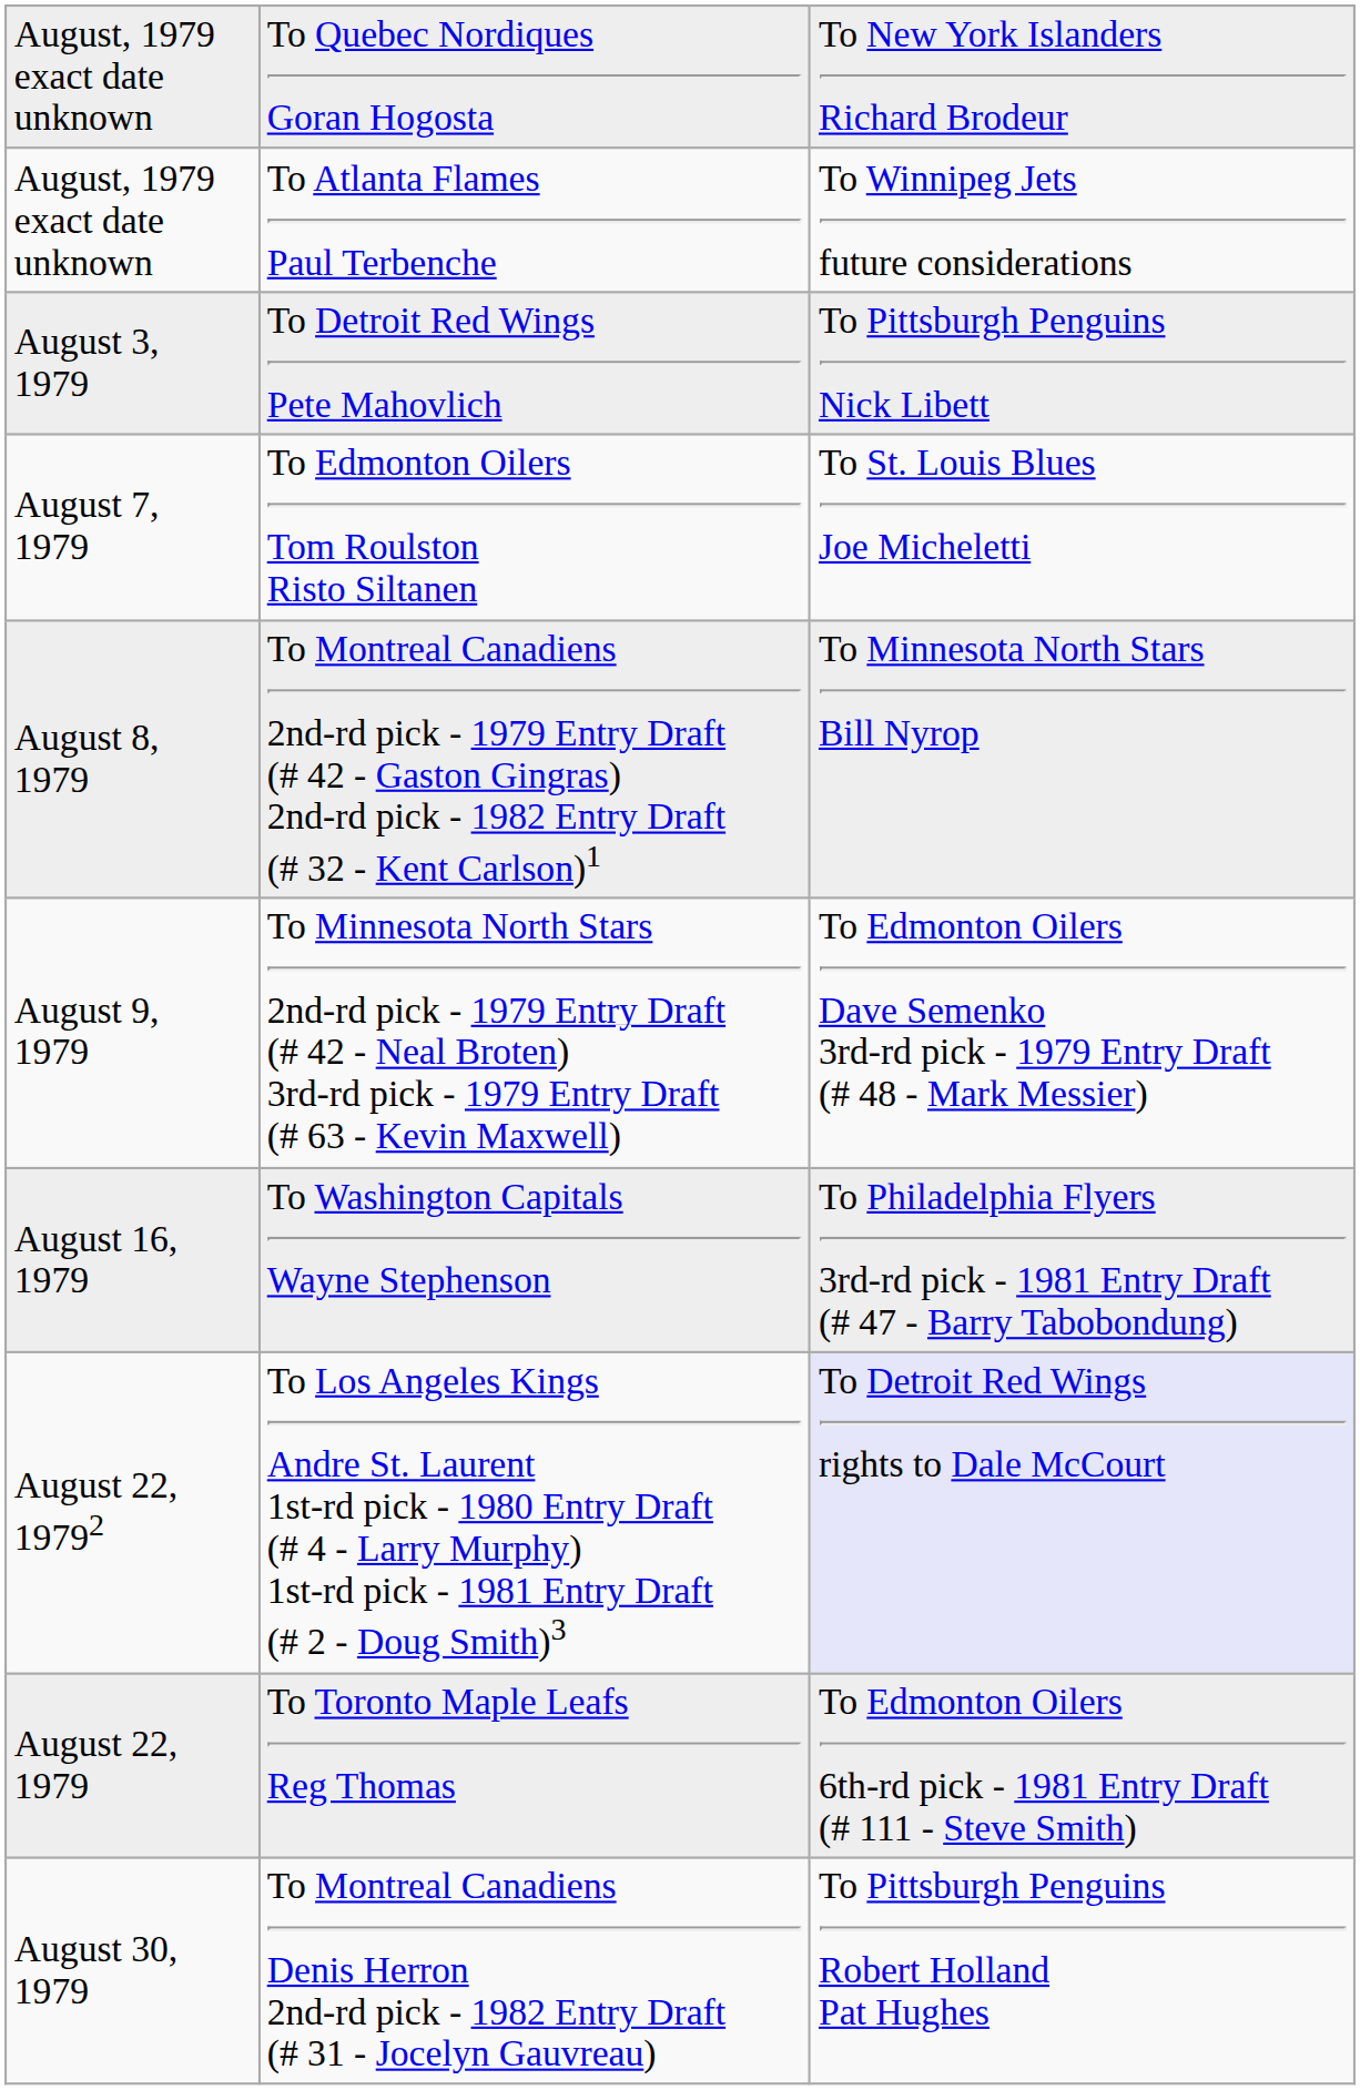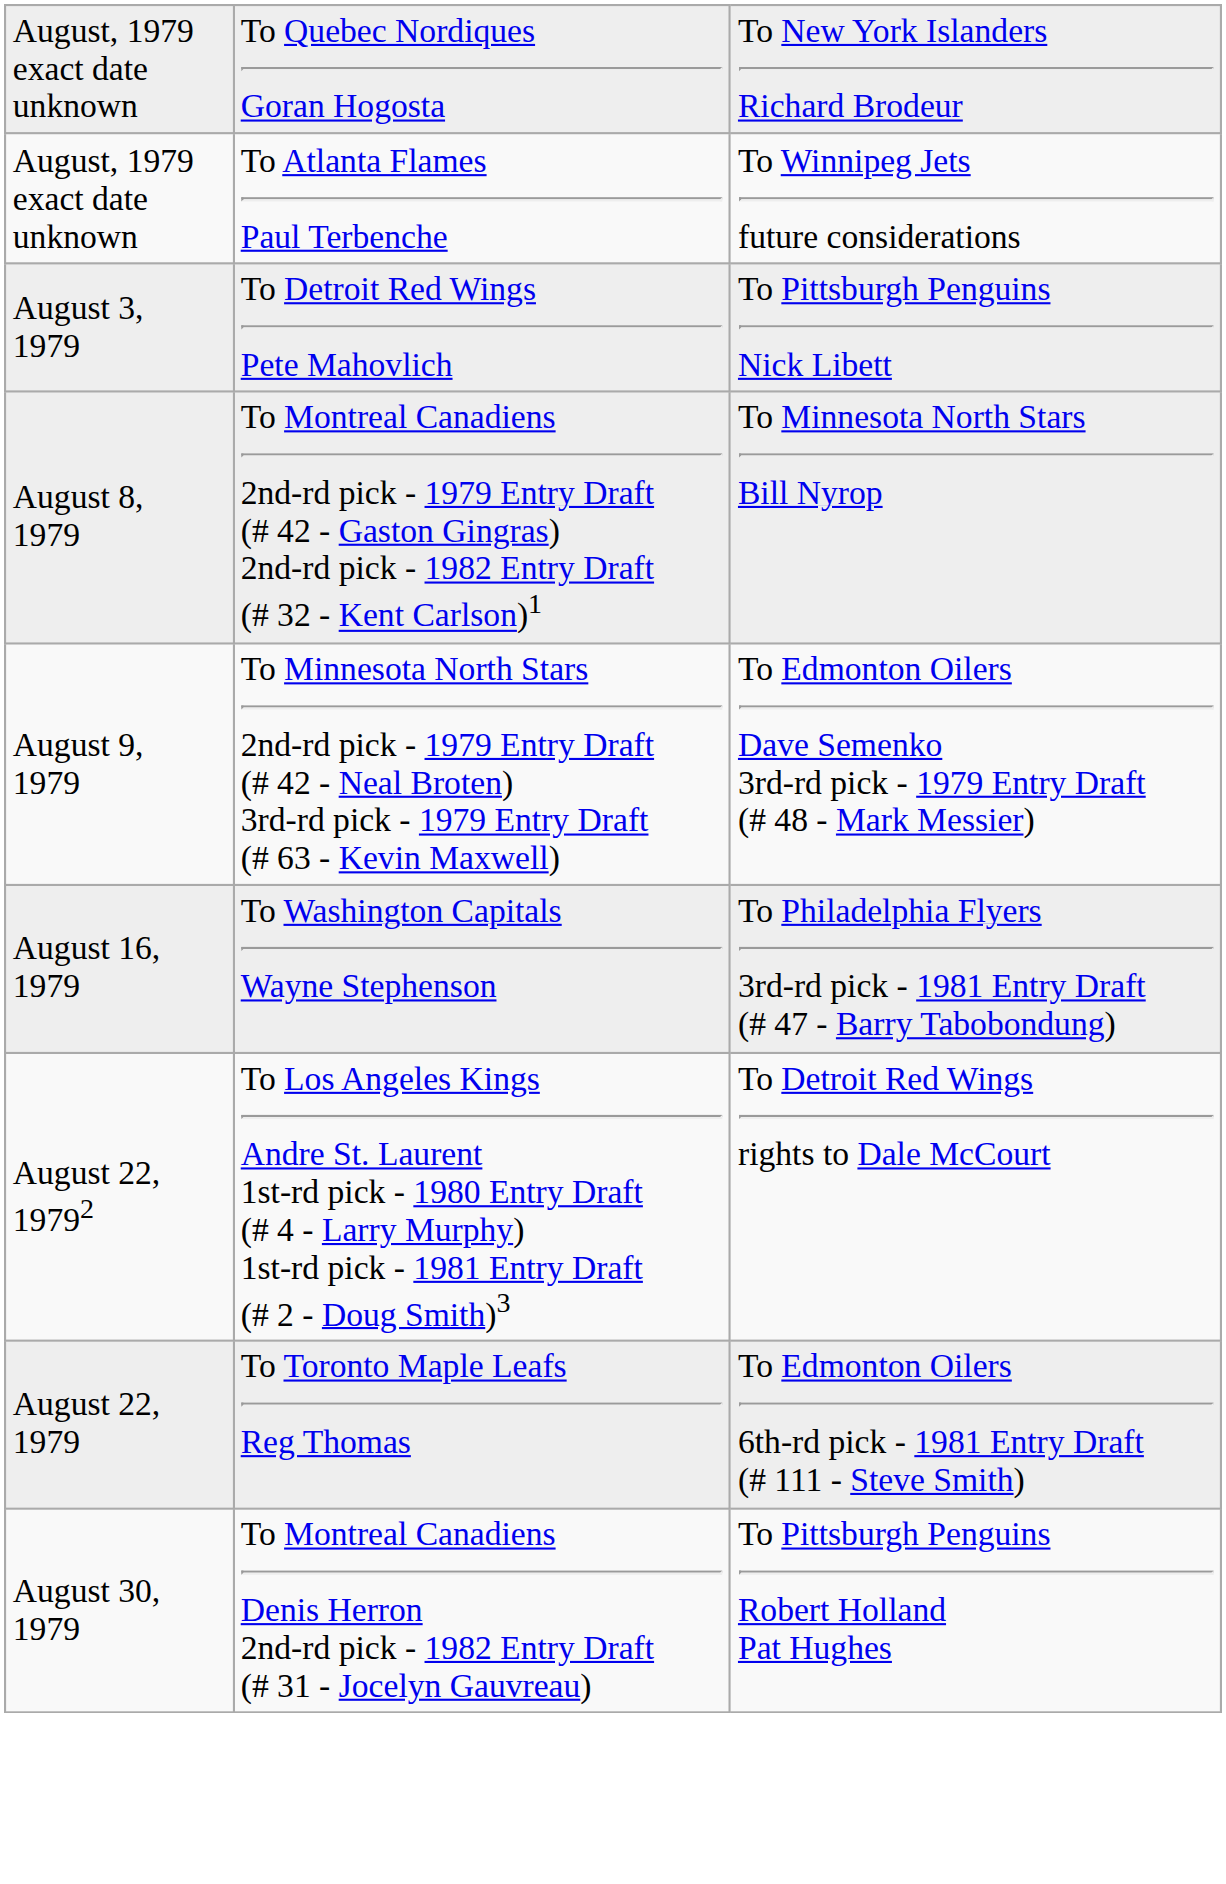- row: August 7, 1979 | To Edmonton Oilers Tom Roulston Risto Siltanen | To St. Louis Blues Joe Micheletti
August 22, 19792 | column 3: lavender background -> no background
